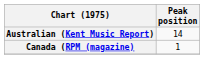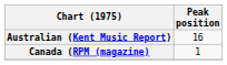Australian (Kent Music Report) | Peak position: 14 -> 16
